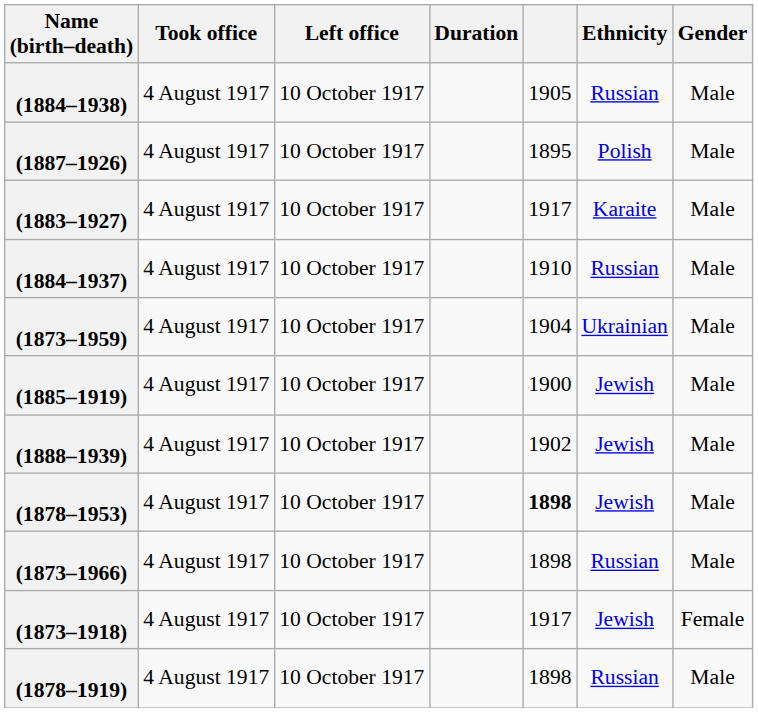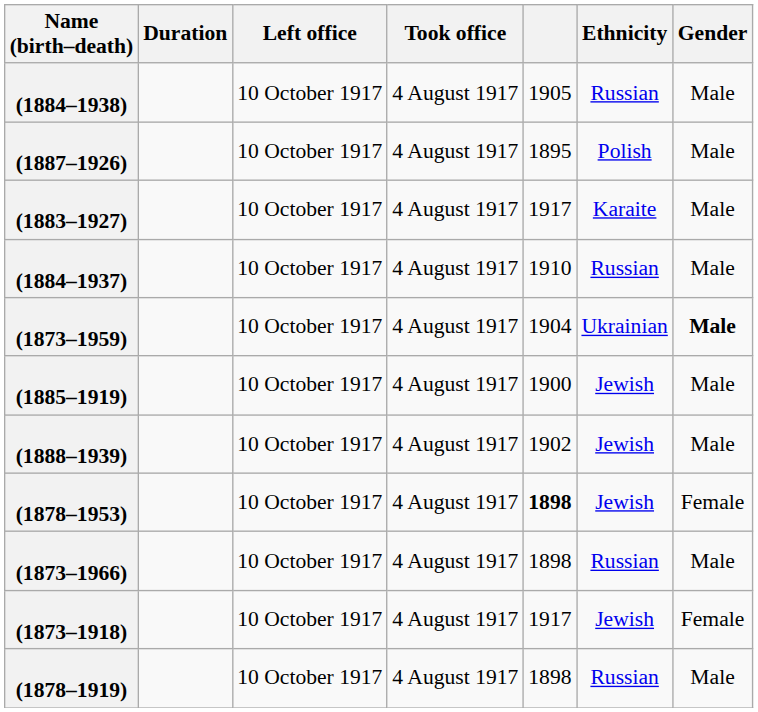columns swapped: Took office <-> Duration
(1873–1959) | Gender: normal -> bold
(1878–1953) | Gender: Male -> Female
